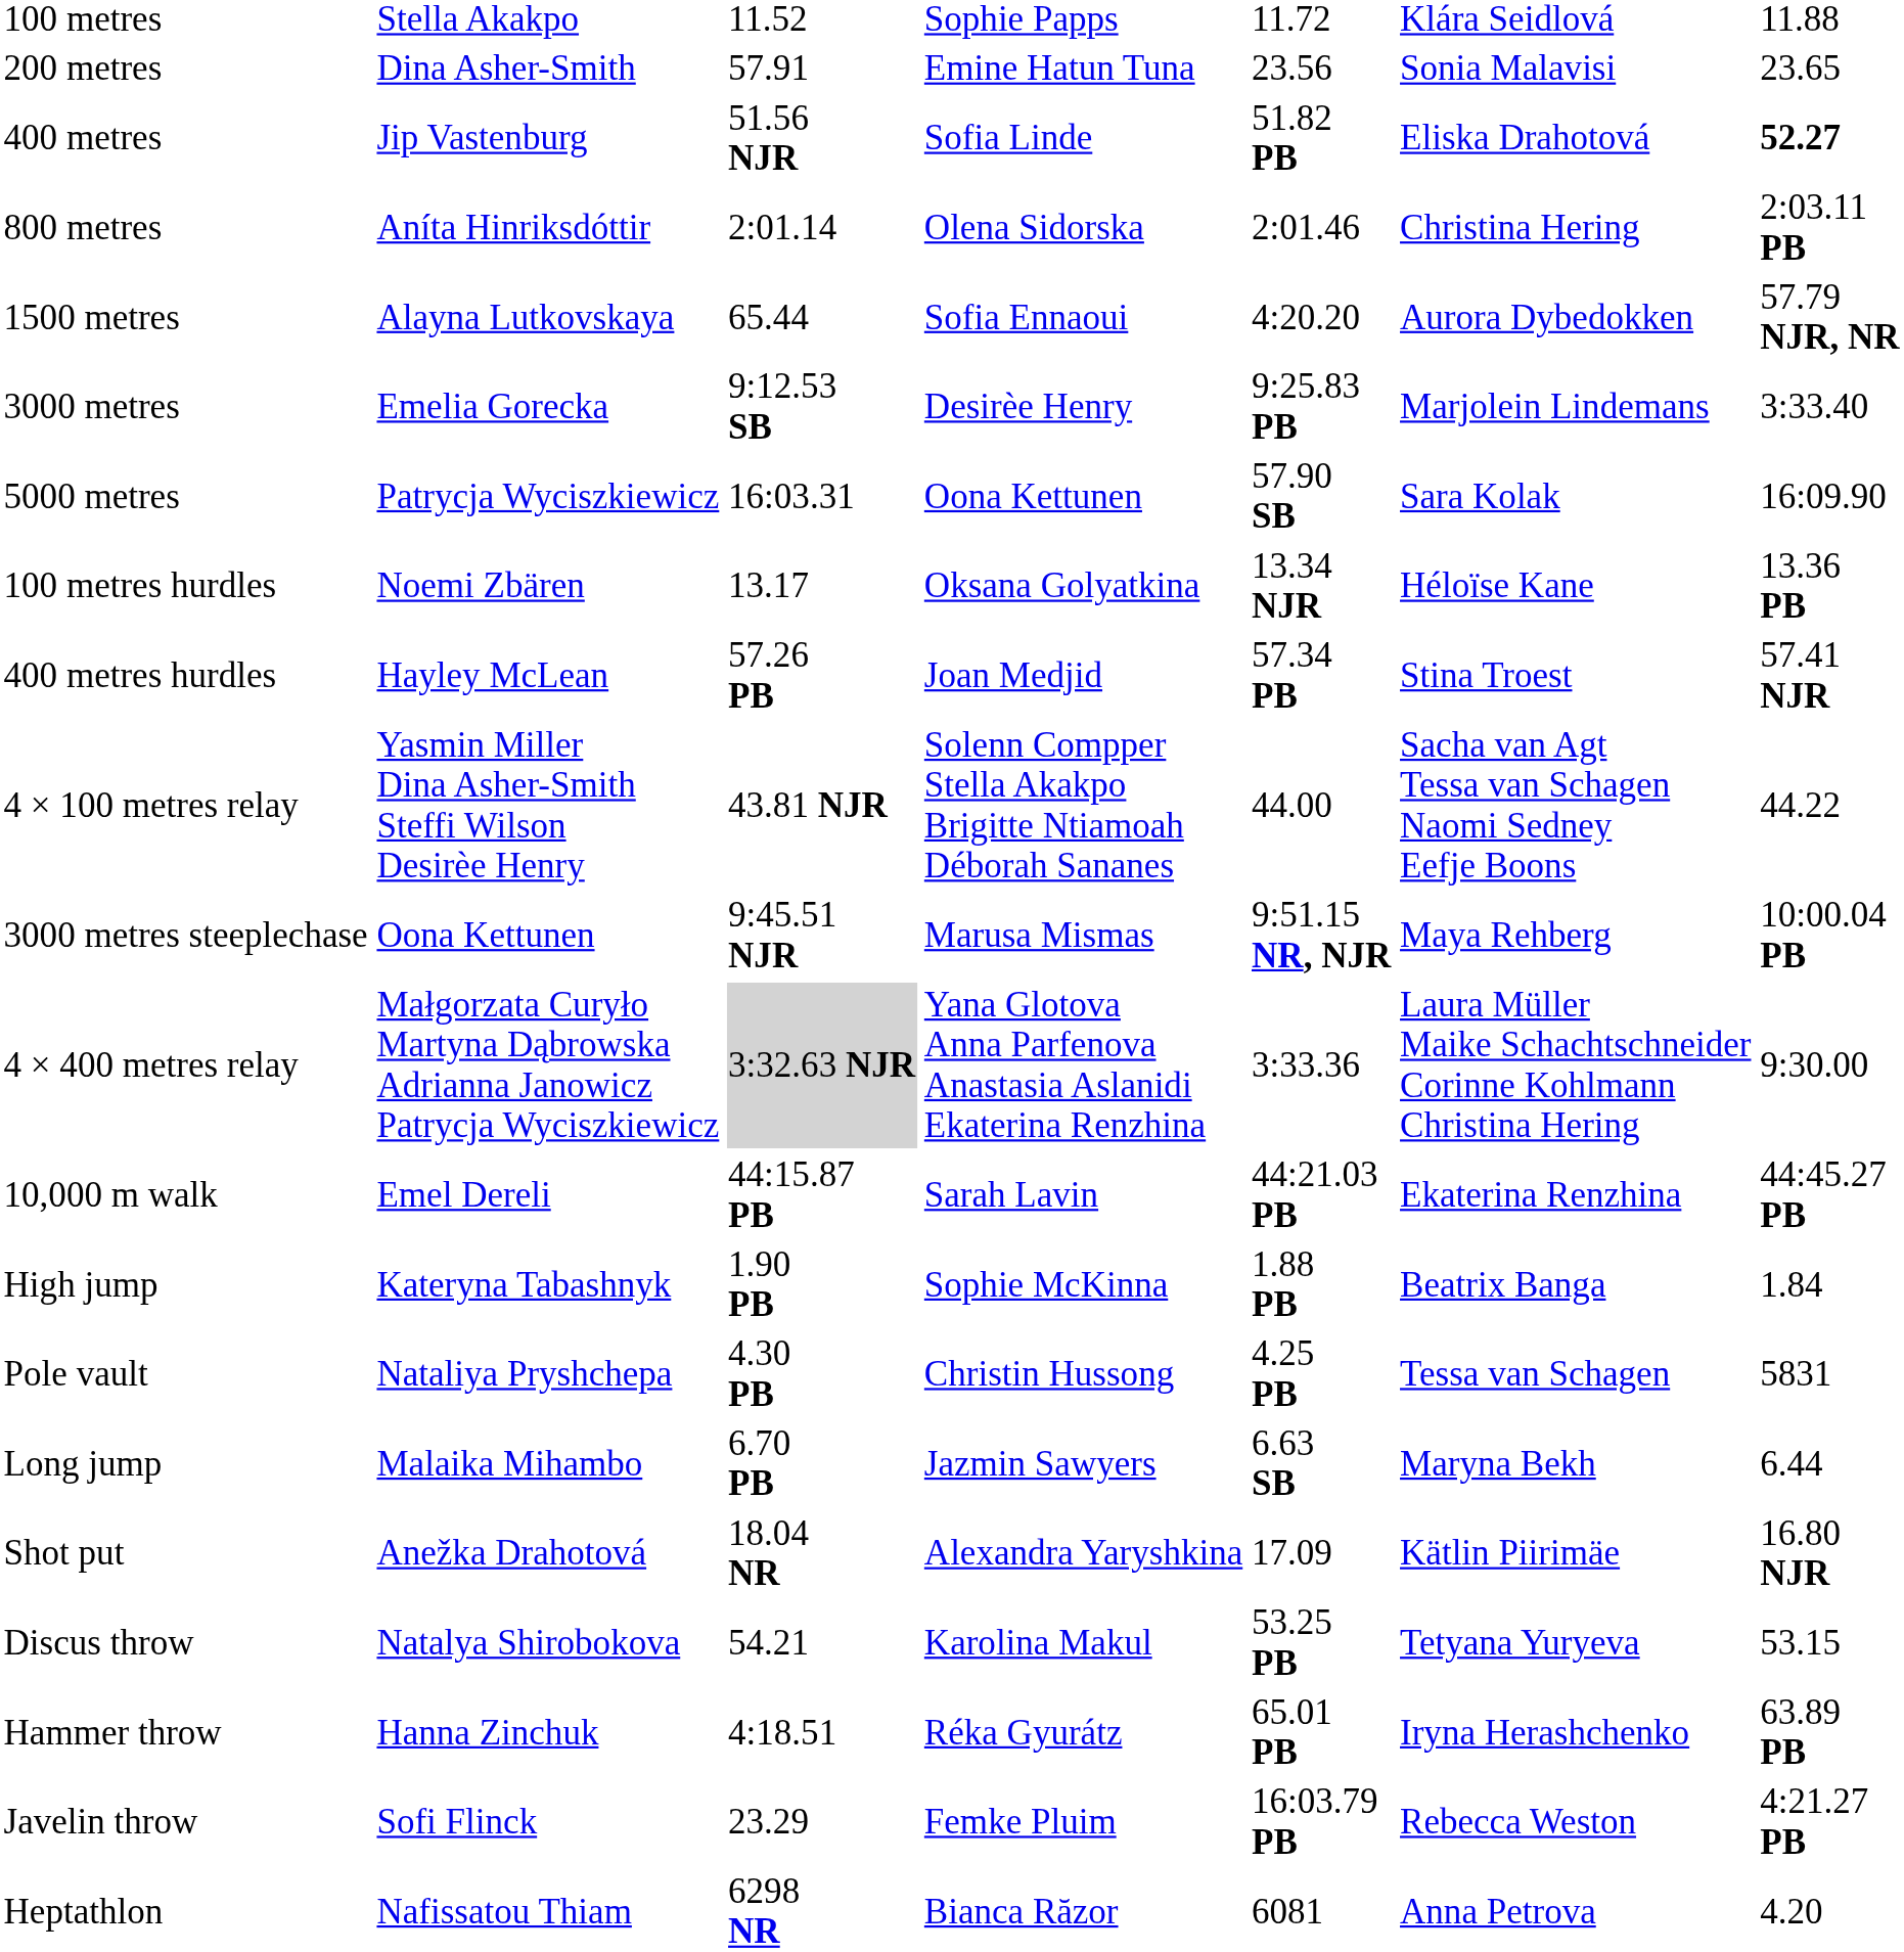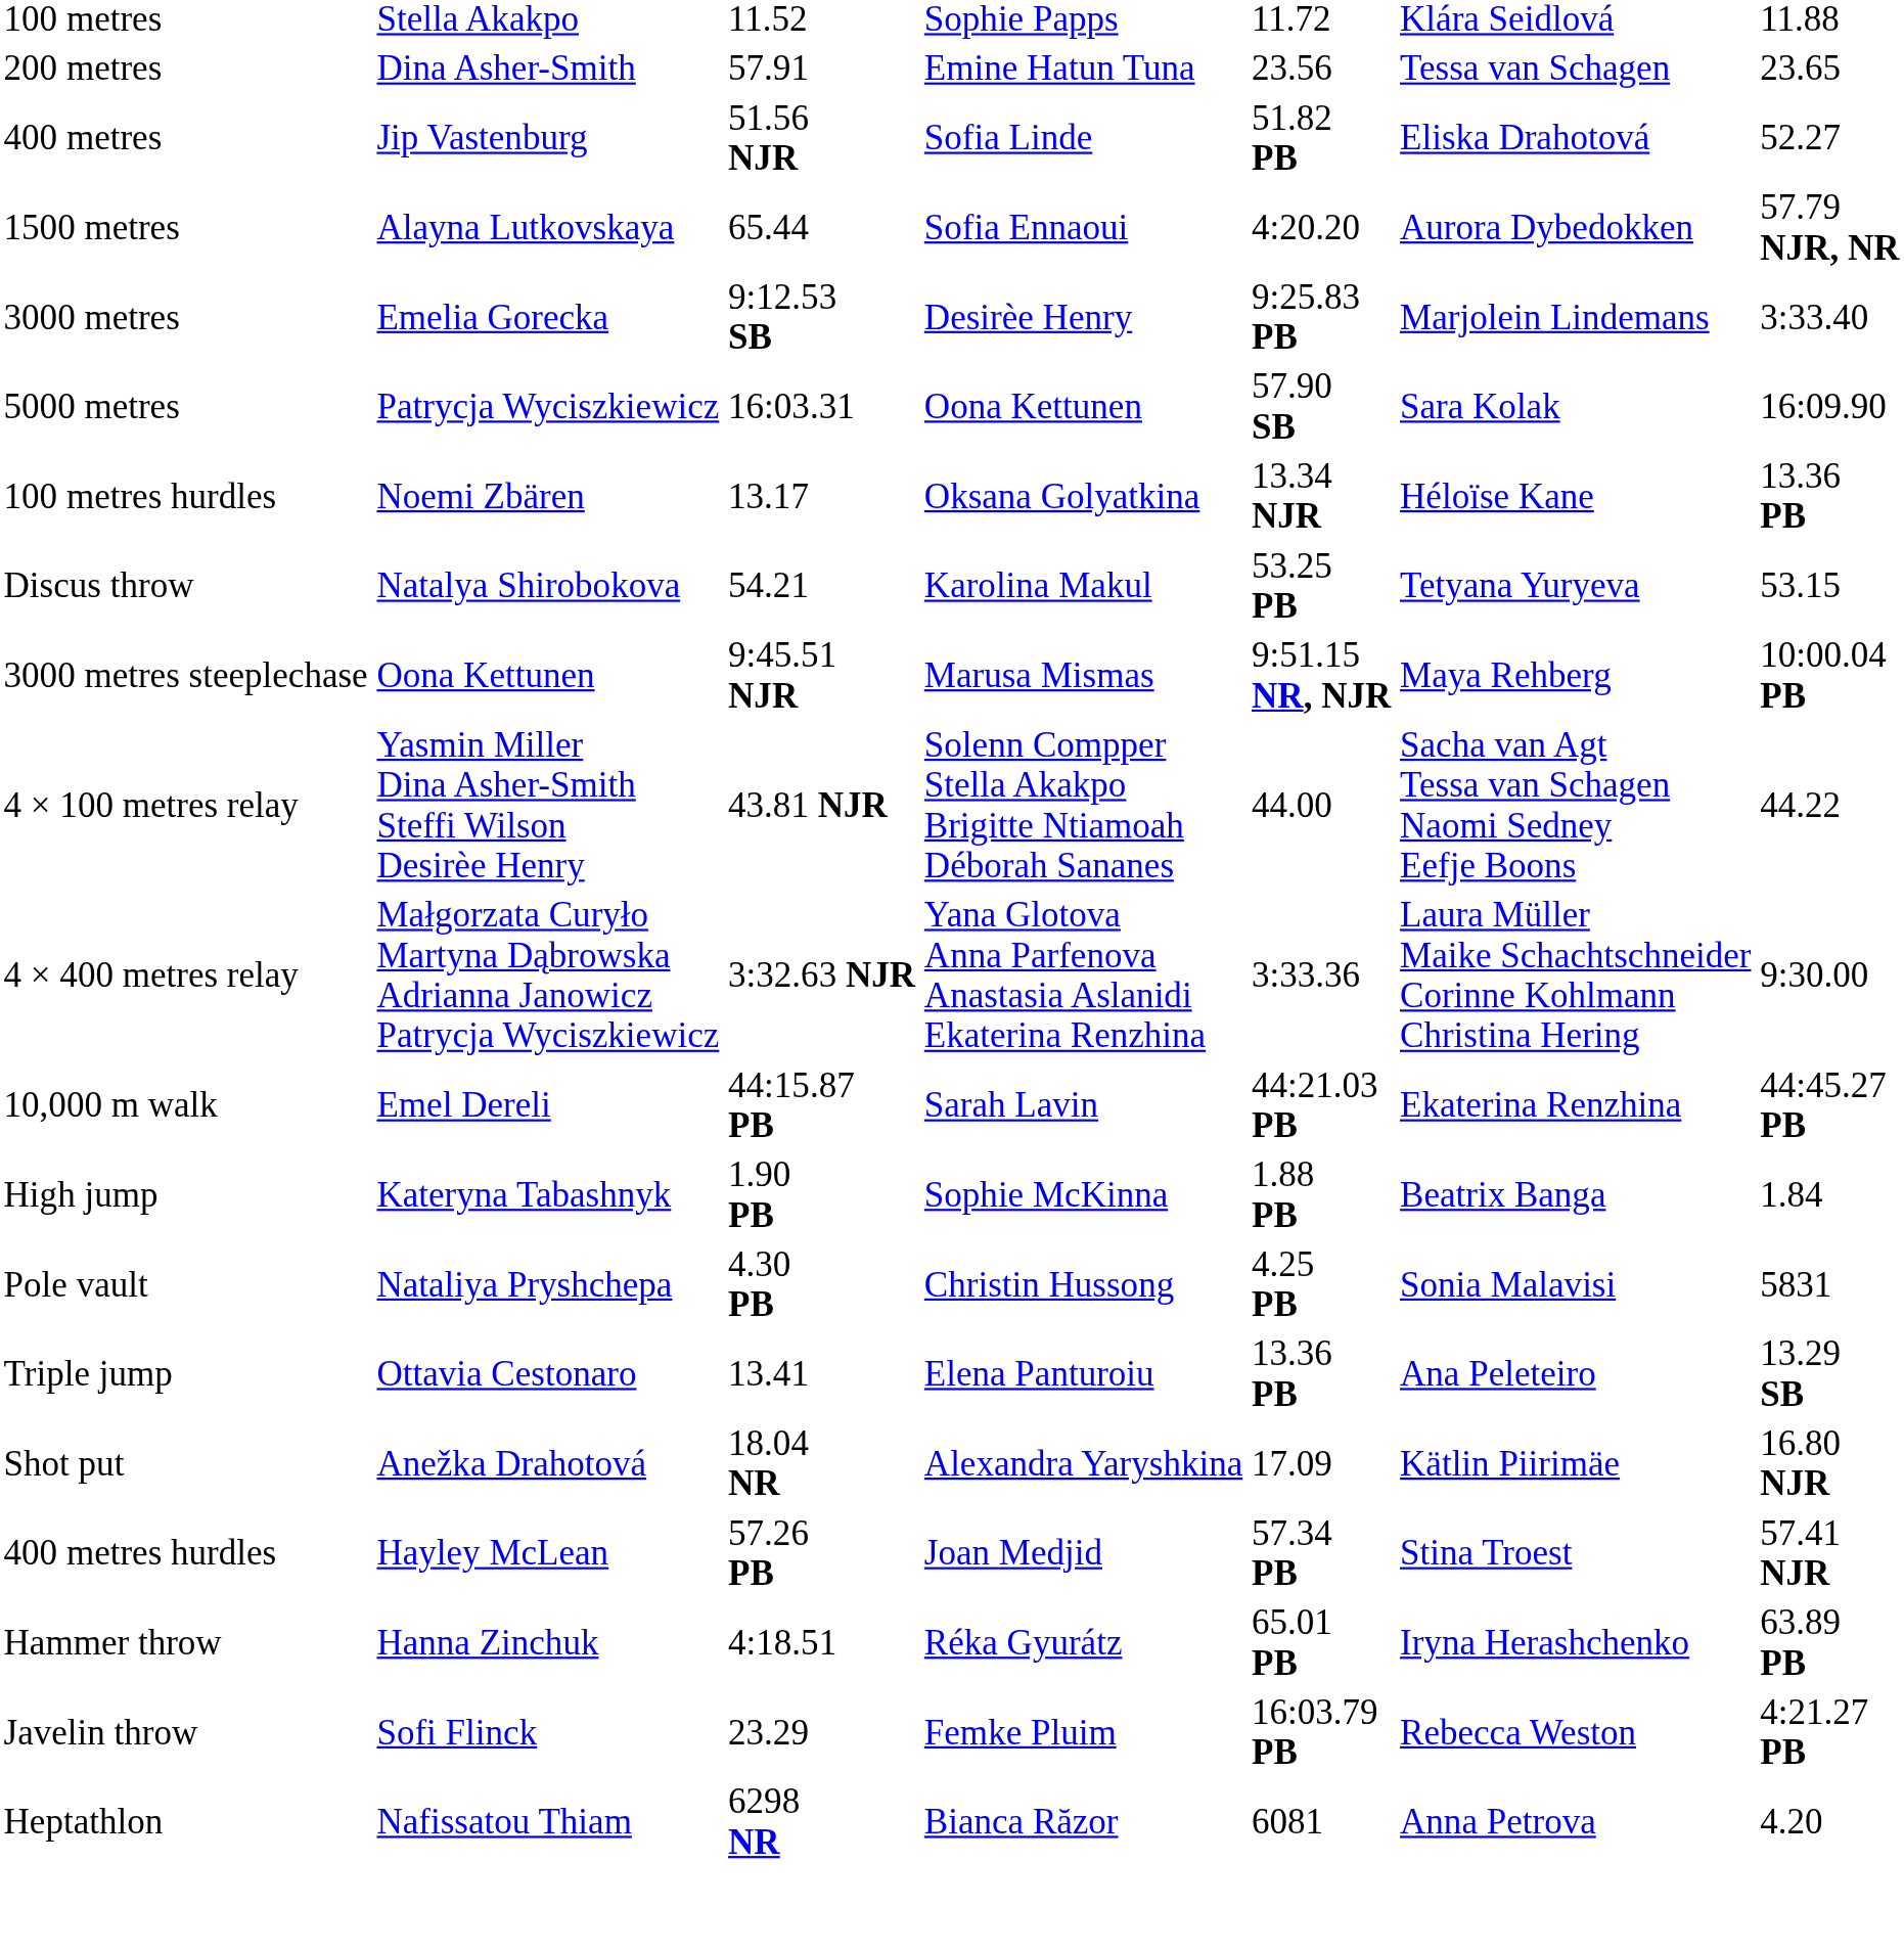200 metres | column 6: Sonia Malavisi -> Tessa van Schagen
400 metres | column 7: bold -> normal
- row: 800 metres | Aníta Hinriksdóttir | 2:01.14 | Olena Sidorska | 2:01.46 | Christina Hering | 2:03.11 PB
rows swapped: 400 metres hurdles <-> Discus throw
rows swapped: 3000 metres steeplechase <-> 4 × 100 metres relay
4 × 400 metres relay | column 3: lightgrey background -> no background
Pole vault | column 6: Tessa van Schagen -> Sonia Malavisi
- row: Long jump | Malaika Mihambo | 6.70 PB | Jazmin Sawyers | 6.63 SB | Maryna Bekh | 6.44
+ row: Triple jump | Ottavia Cestonaro | 13.41 | Elena Panturoiu | 13.36 PB | Ana Peleteiro | 13.29 SB
